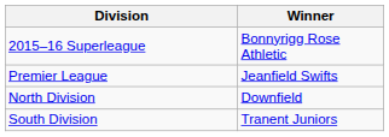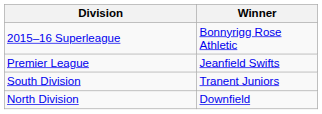rows swapped: North Division <-> South Division
